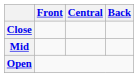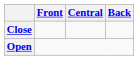- row: Mid
